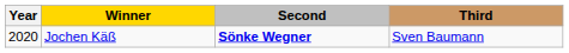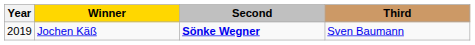Jochen Käß | Year: 2020 -> 2019
